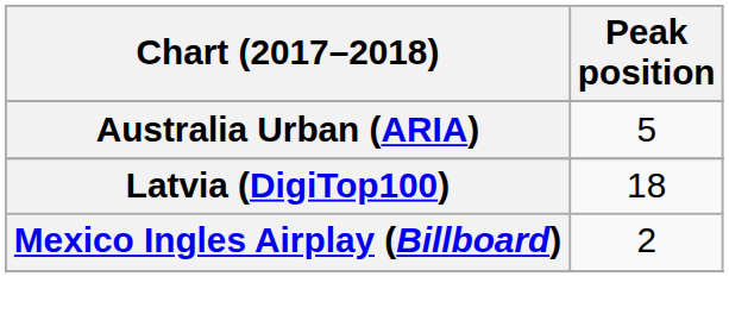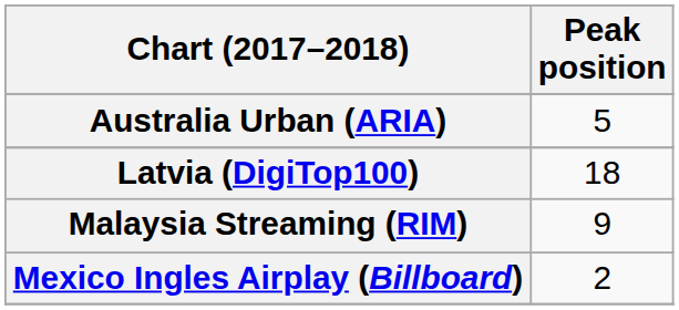+ row: Malaysia Streaming (RIM) | 9
